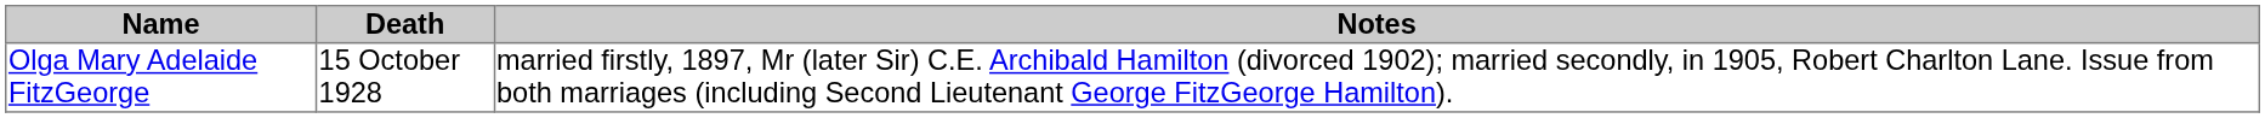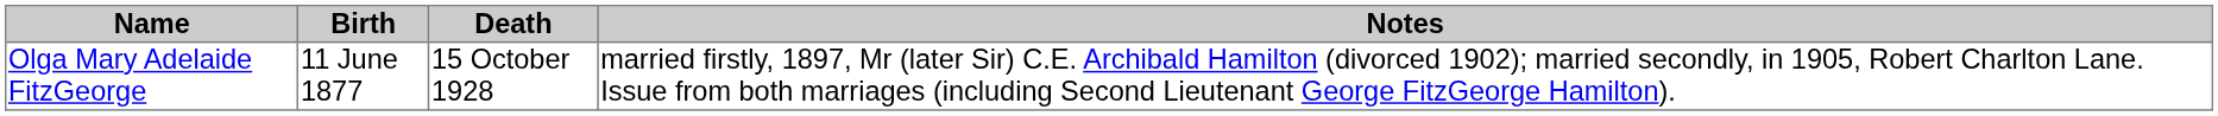+ column: Birth | 11 June 1877
